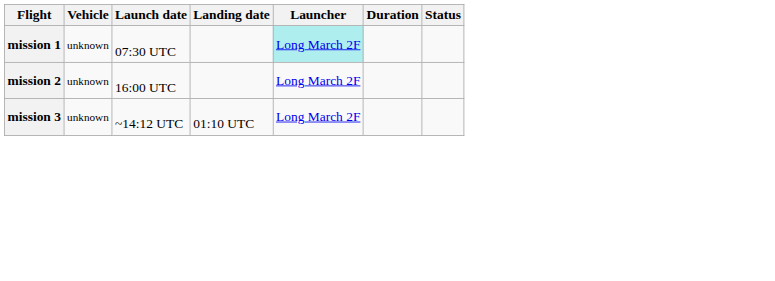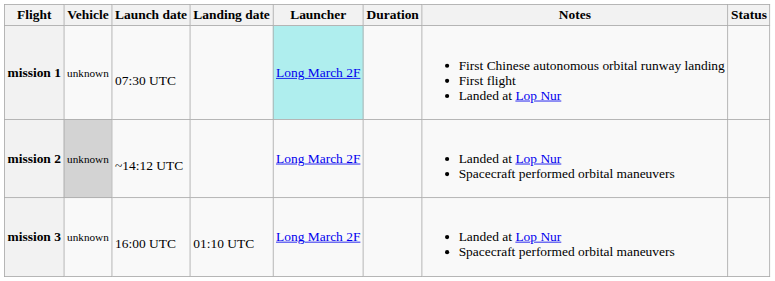+ column: Notes | First Chinese autonomous orbital runway landing First flight Landed at Lop Nur | Landed at Lop Nur Spacecraft performed orbital maneuvers | Landed at Lop Nur Spacecraft performed orbital maneuvers
mission 2 | Vehicle: no background -> lightgrey background
mission 2 | Launch date: 16:00 UTC -> ~14:12 UTC
mission 3 | Launch date: ~14:12 UTC -> 16:00 UTC
